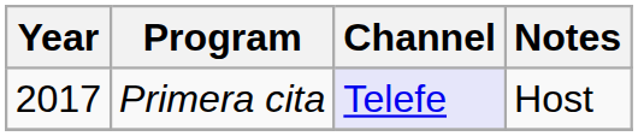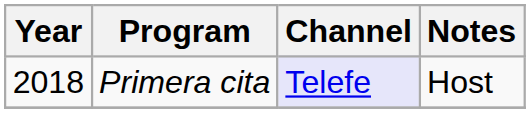Primera cita | Year: 2017 -> 2018
